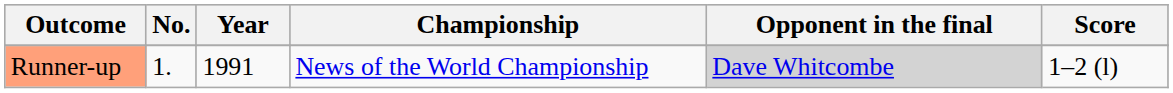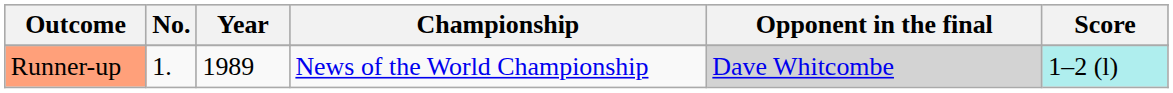Runner-up | Year: 1991 -> 1989
Runner-up | Score: no background -> paleturquoise background
